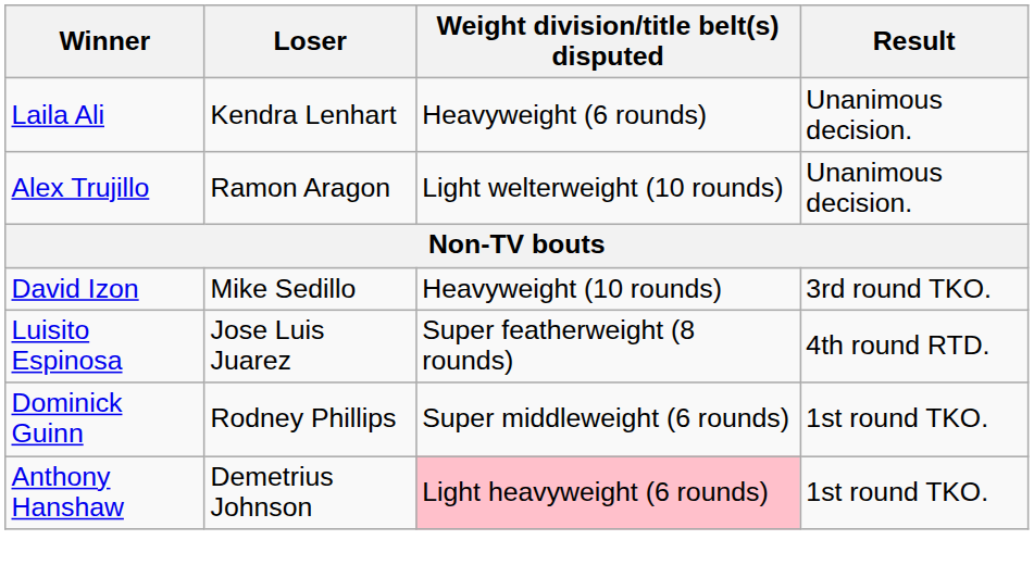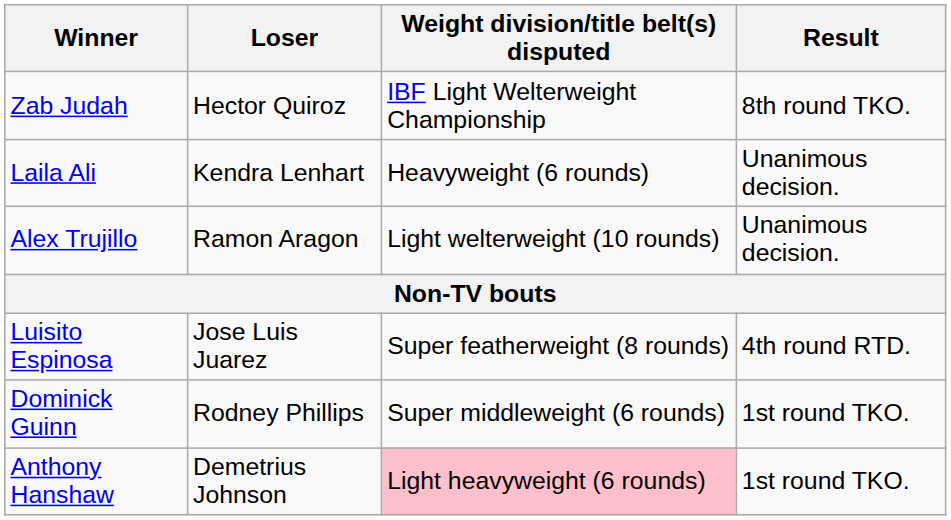+ row: Zab Judah | Hector Quiroz | IBF Light Welterweight Championship | 8th round TKO.
- row: David Izon | Mike Sedillo | Heavyweight (10 rounds) | 3rd round TKO.
